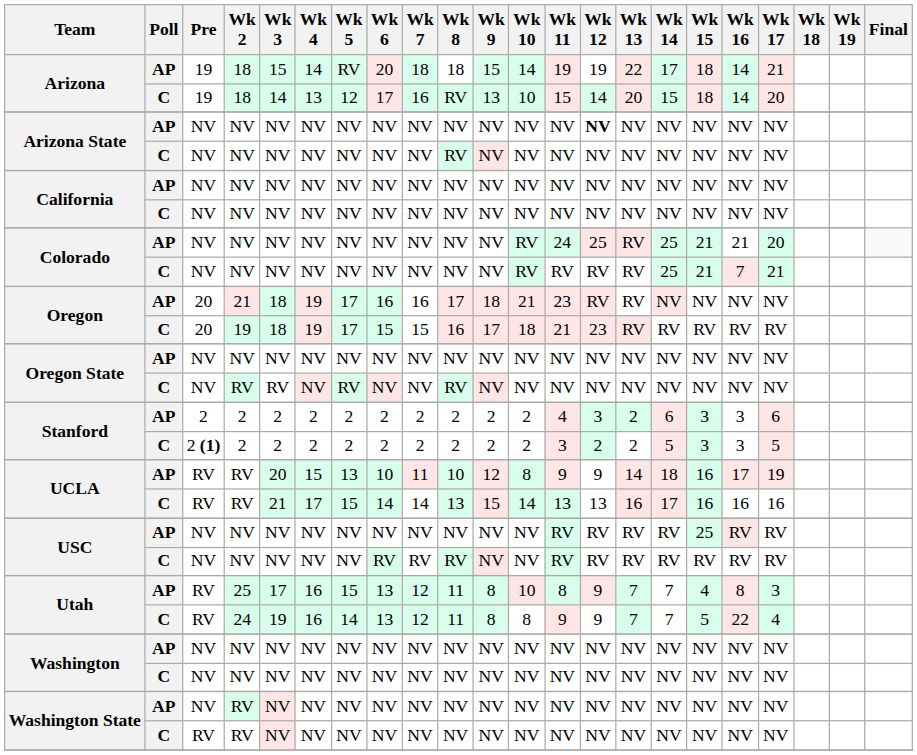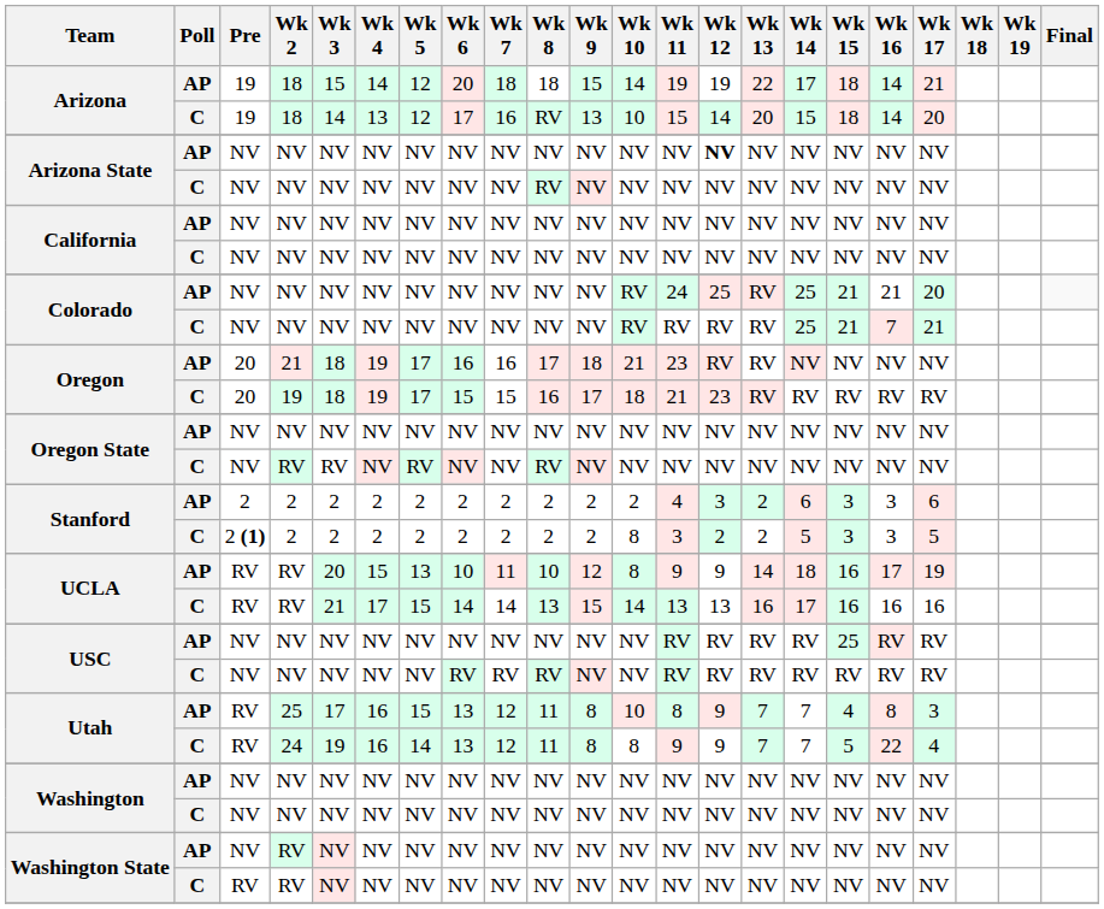Arizona / AP | Wk 5: RV -> 12
Stanford / C | Wk 10: 2 -> 8
